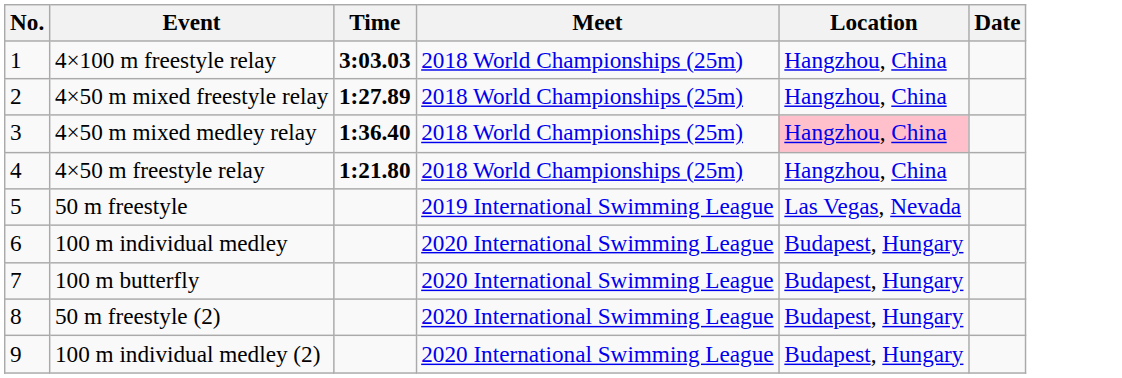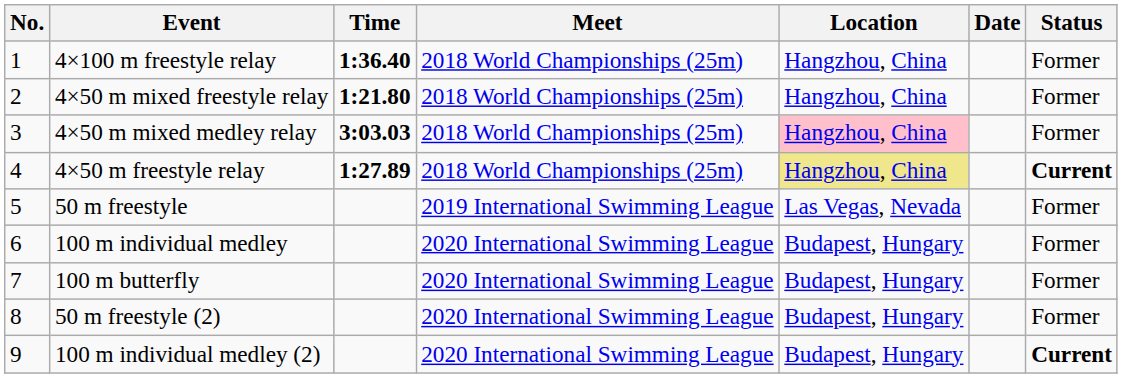+ column: Status | Former | Former | Former | Current | Former | Former | Former | Former | Current
4×100 m freestyle relay | Time: 3:03.03 -> 1:36.40
4×50 m mixed freestyle relay | Time: 1:27.89 -> 1:21.80
4×50 m mixed medley relay | Time: 1:36.40 -> 3:03.03
4×50 m freestyle relay | Time: 1:21.80 -> 1:27.89
4×50 m freestyle relay | Location: no background -> khaki background
